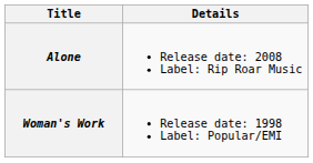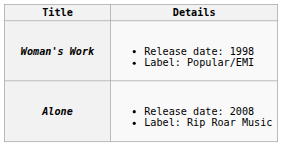rows swapped: Woman's Work <-> Alone
